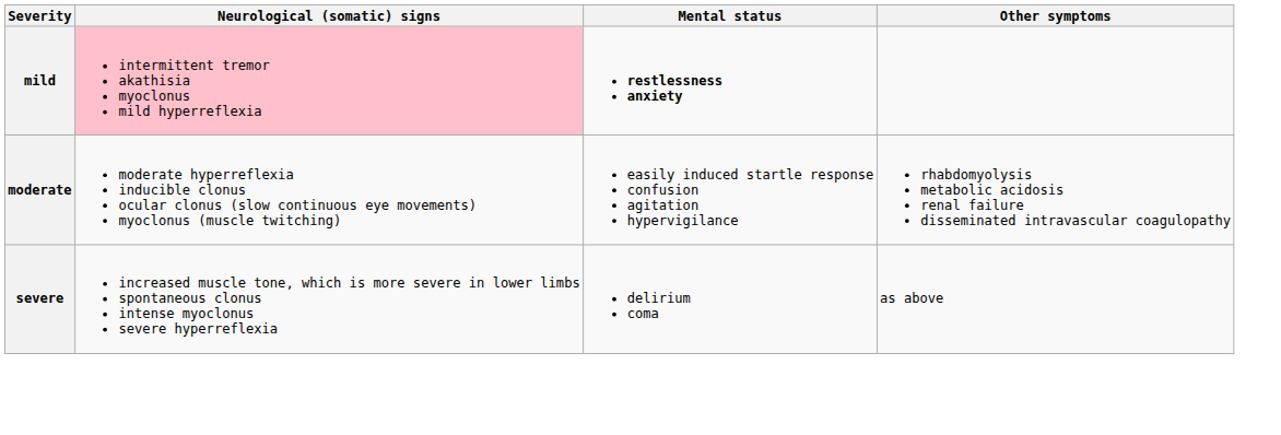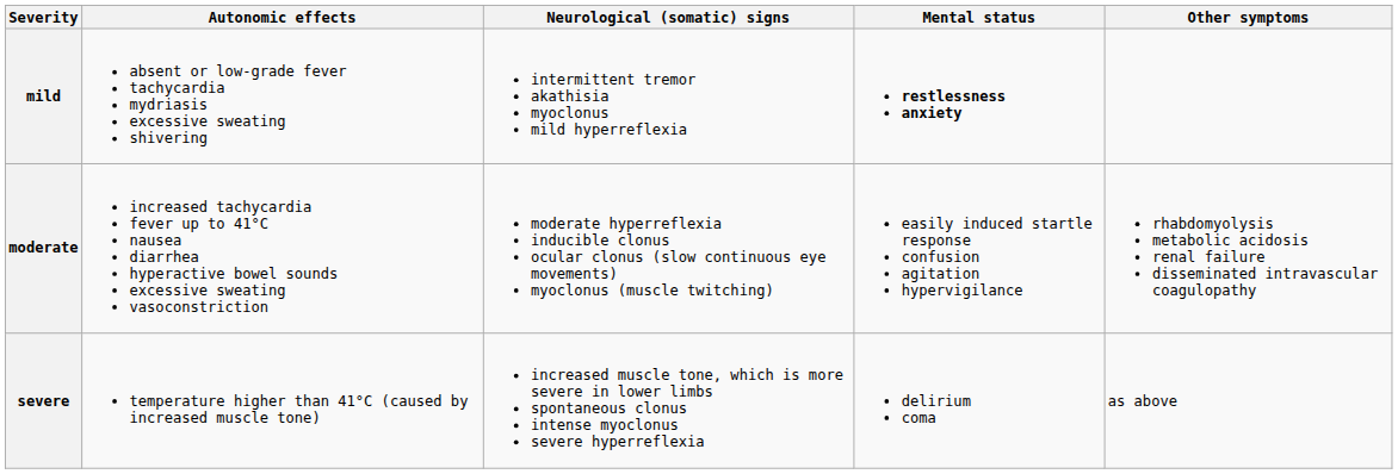+ column: Autonomic effects | absent or low-grade fever tachycardia mydriasis excessive sweating shivering | increased tachycardia fever up to 41°C nausea diarrhea hyperactive bowel sounds excessive sweating vasoconstriction | temperature higher than 41°C (caused by increased muscle tone)
mild | Neurological (somatic) signs: pink background -> no background
